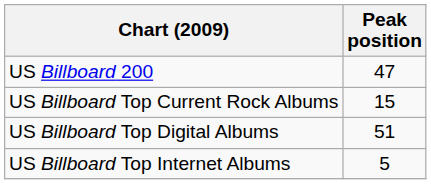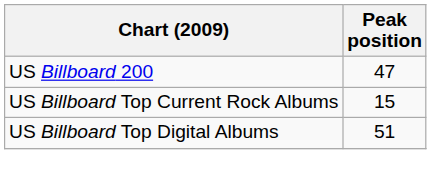- row: US Billboard Top Internet Albums | 5
